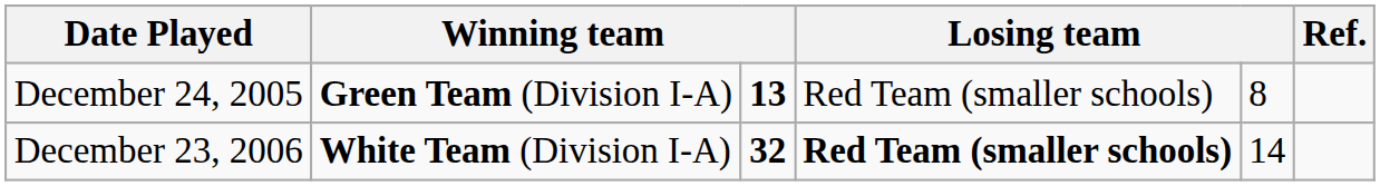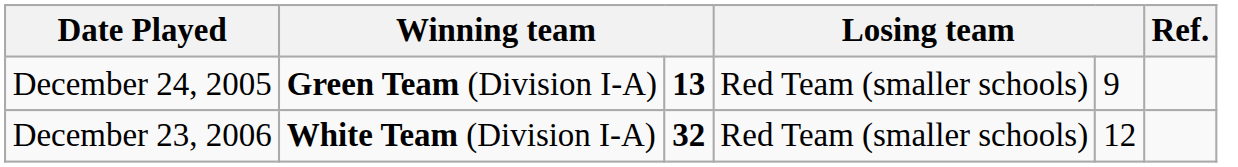December 24, 2005 | column 5: 8 -> 9
December 23, 2006 | column 4: bold -> normal
December 23, 2006 | column 5: 14 -> 12
